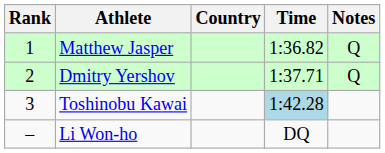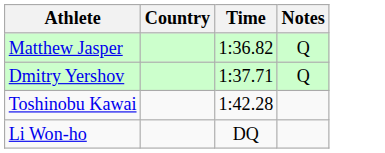- column: Rank | 1 | 2 | 3 | –
Toshinobu Kawai | Time: lightblue background -> no background
